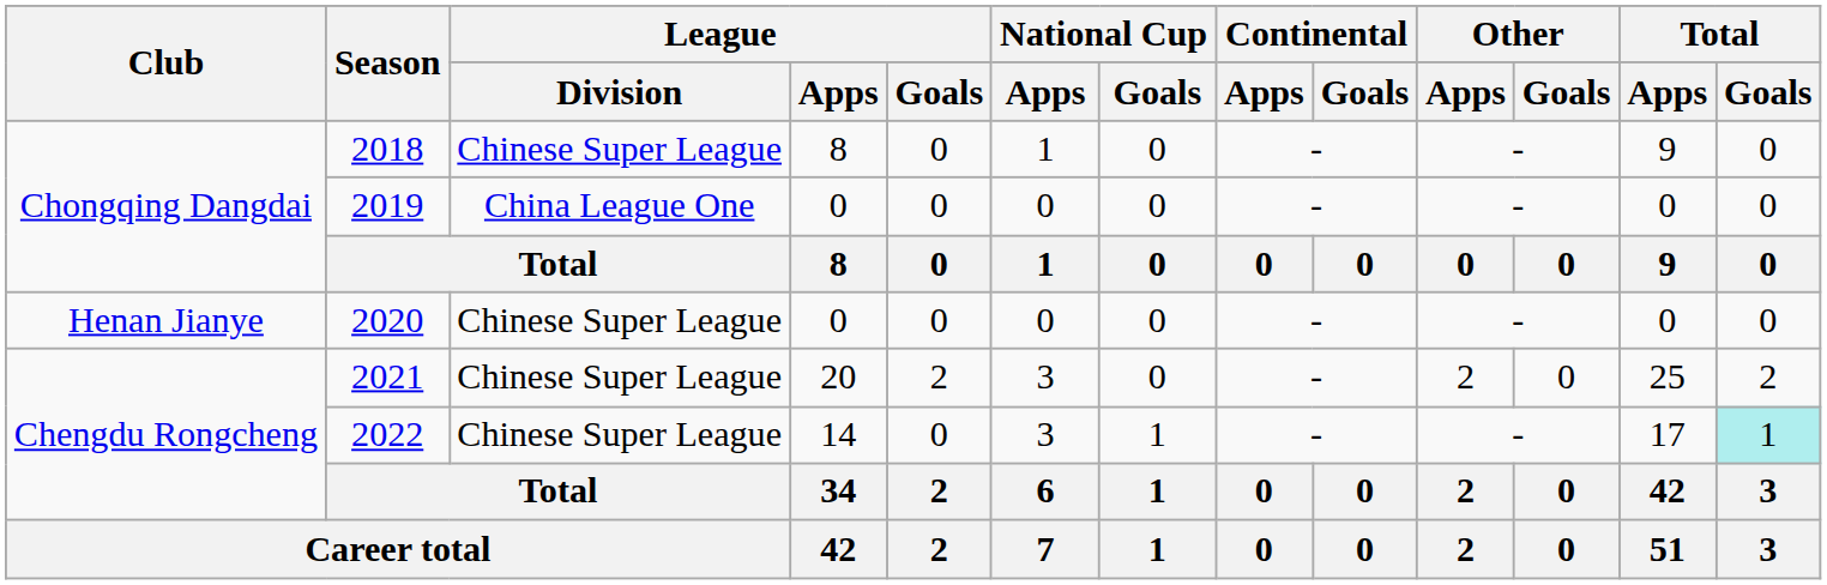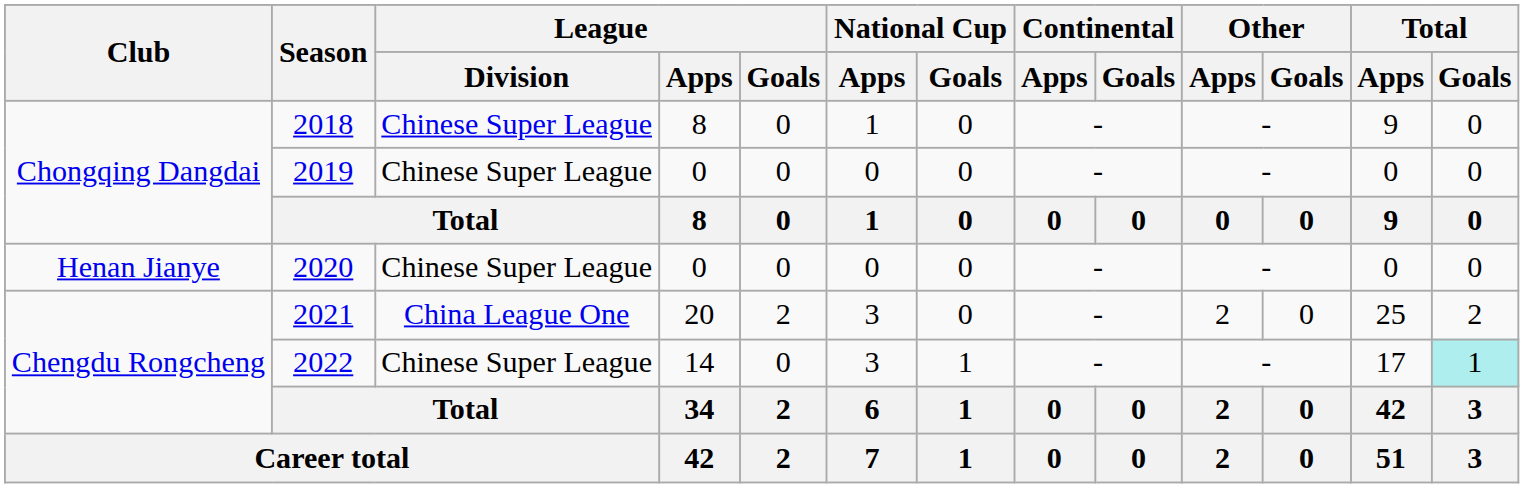2019 | League / Division: China League One -> Chinese Super League
2021 | League / Division: Chinese Super League -> China League One
